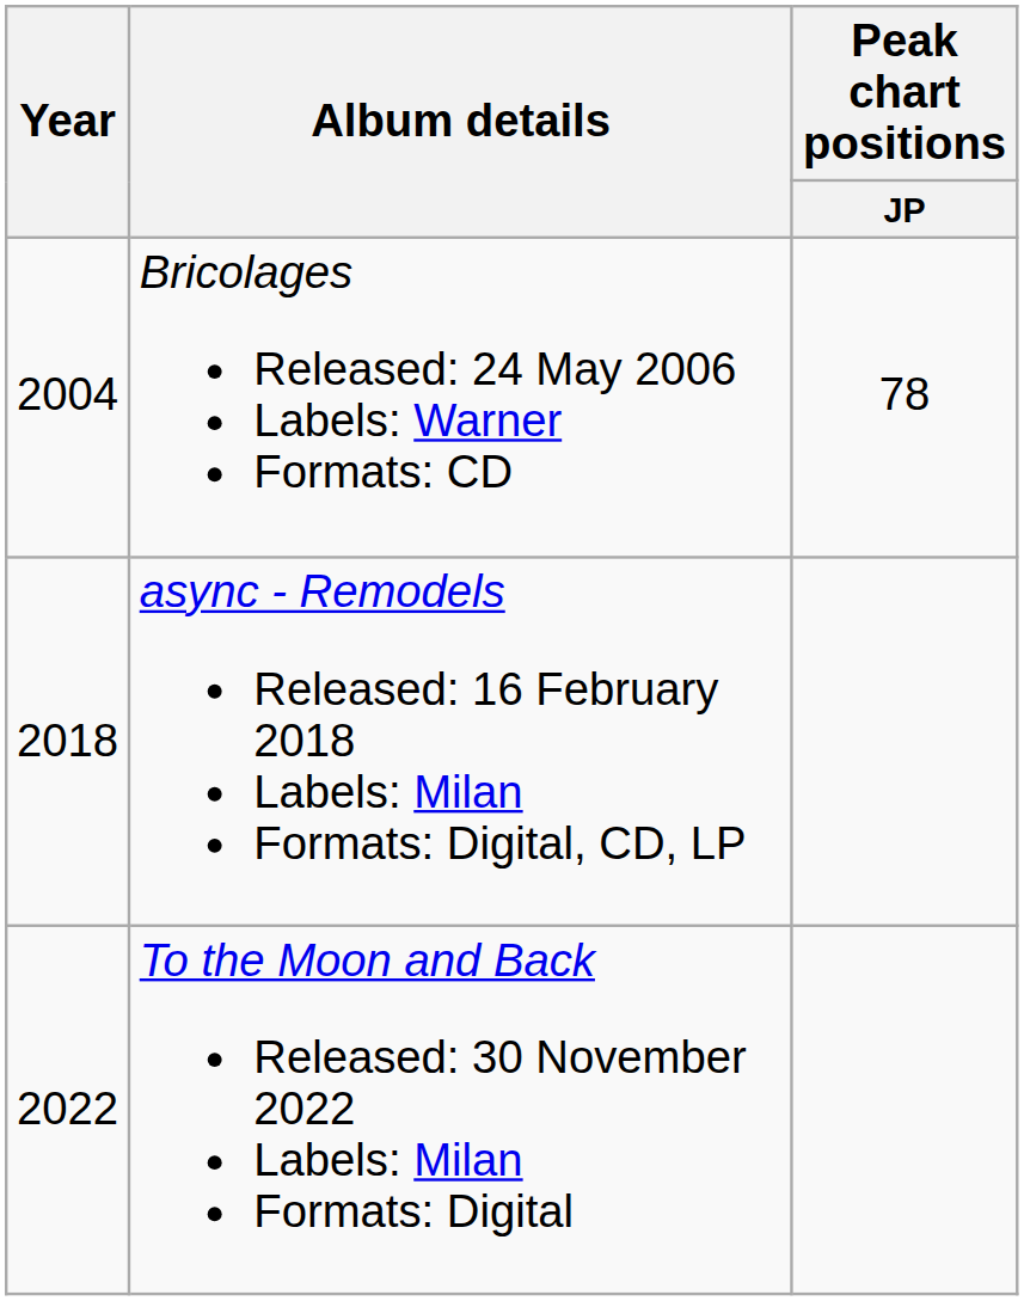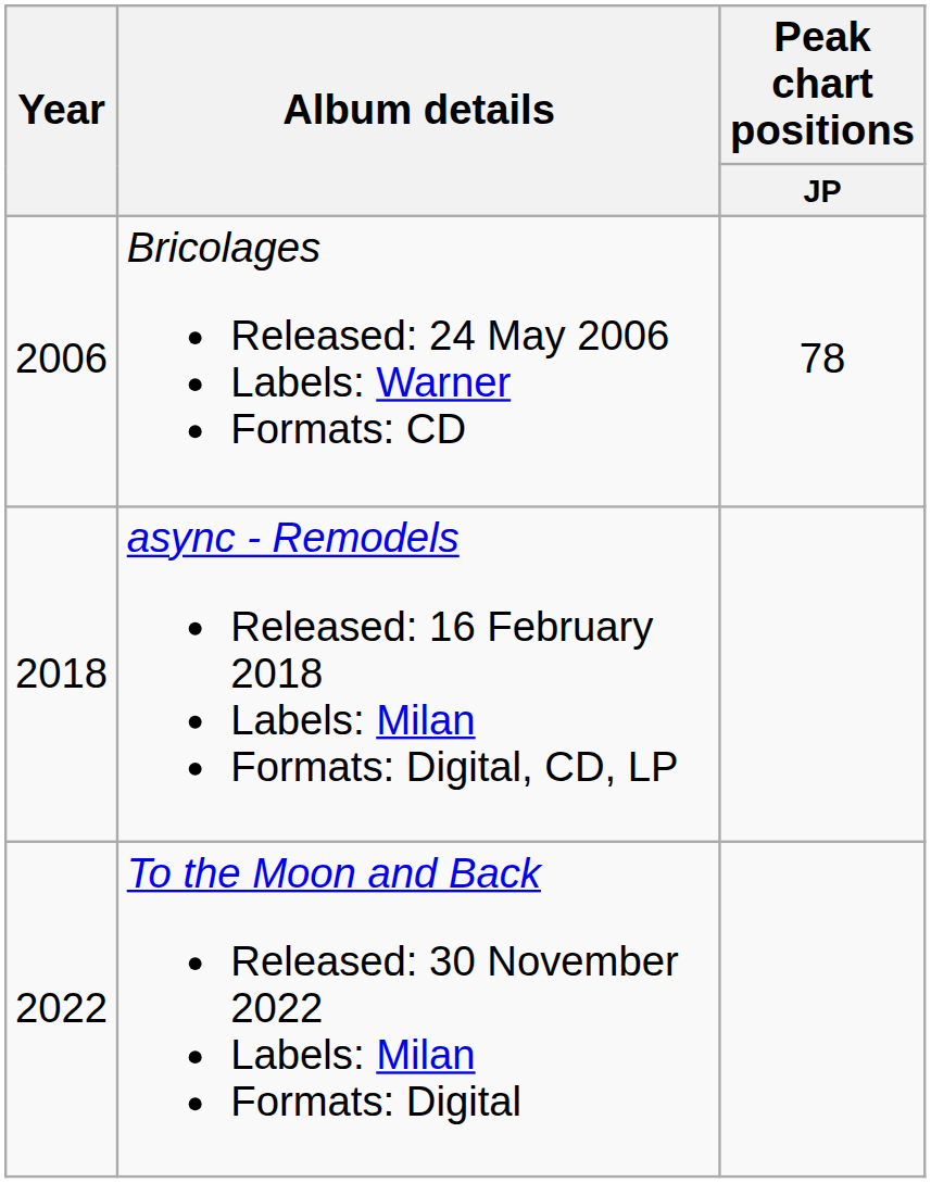Bricolages Released: 24 May 2006 Labels: Warner Formats: CD | Year: 2004 -> 2006
